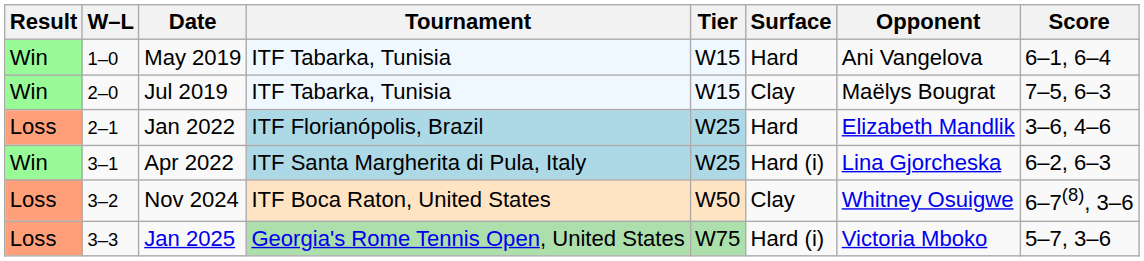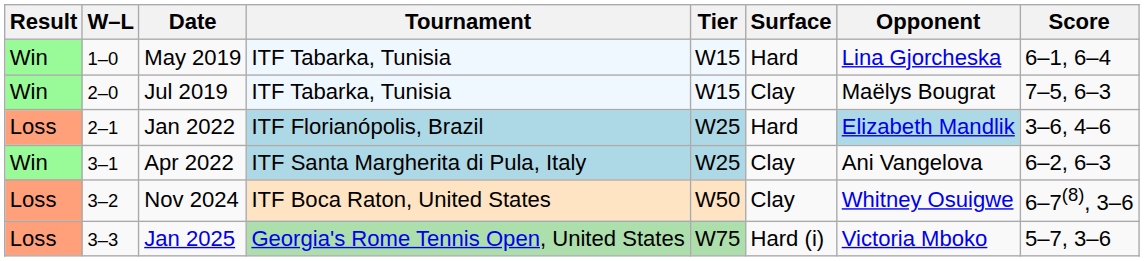May 2019 | Opponent: Ani Vangelova -> Lina Gjorcheska
Jan 2022 | Opponent: no background -> lightblue background
Apr 2022 | Surface: Hard (i) -> Clay
Apr 2022 | Opponent: Lina Gjorcheska -> Ani Vangelova
